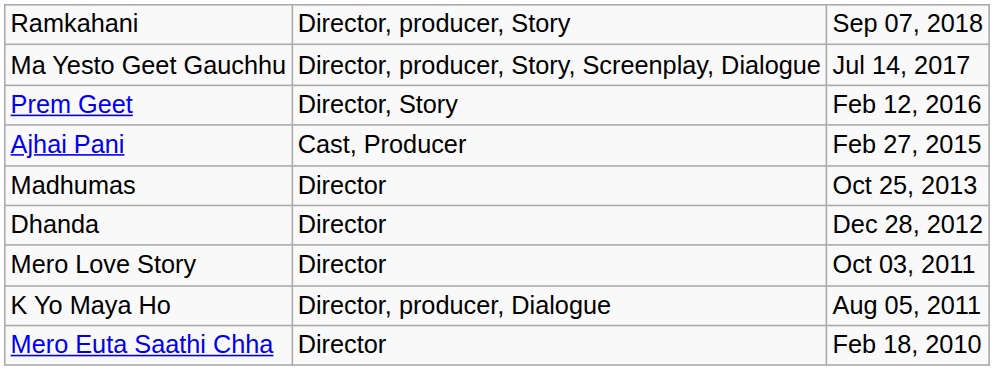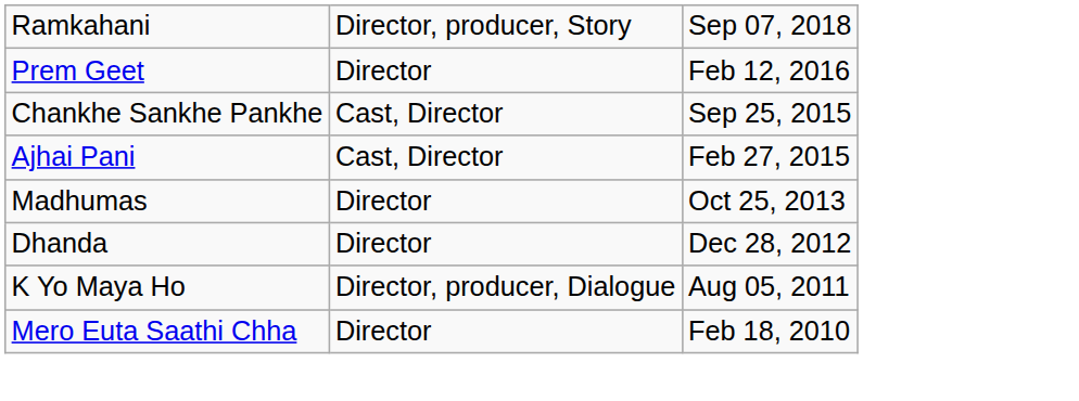- row: Ma Yesto Geet Gauchhu | Director, producer, Story, Screenplay, Dialogue | Jul 14, 2017
Prem Geet | column 2: Director, Story -> Director
+ row: Chankhe Sankhe Pankhe | Cast, Director | Sep 25, 2015
Ajhai Pani | column 2: Cast, Producer -> Cast, Director
- row: Mero Love Story | Director | Oct 03, 2011
